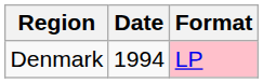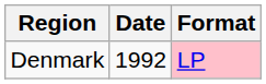Denmark | Date: 1994 -> 1992
